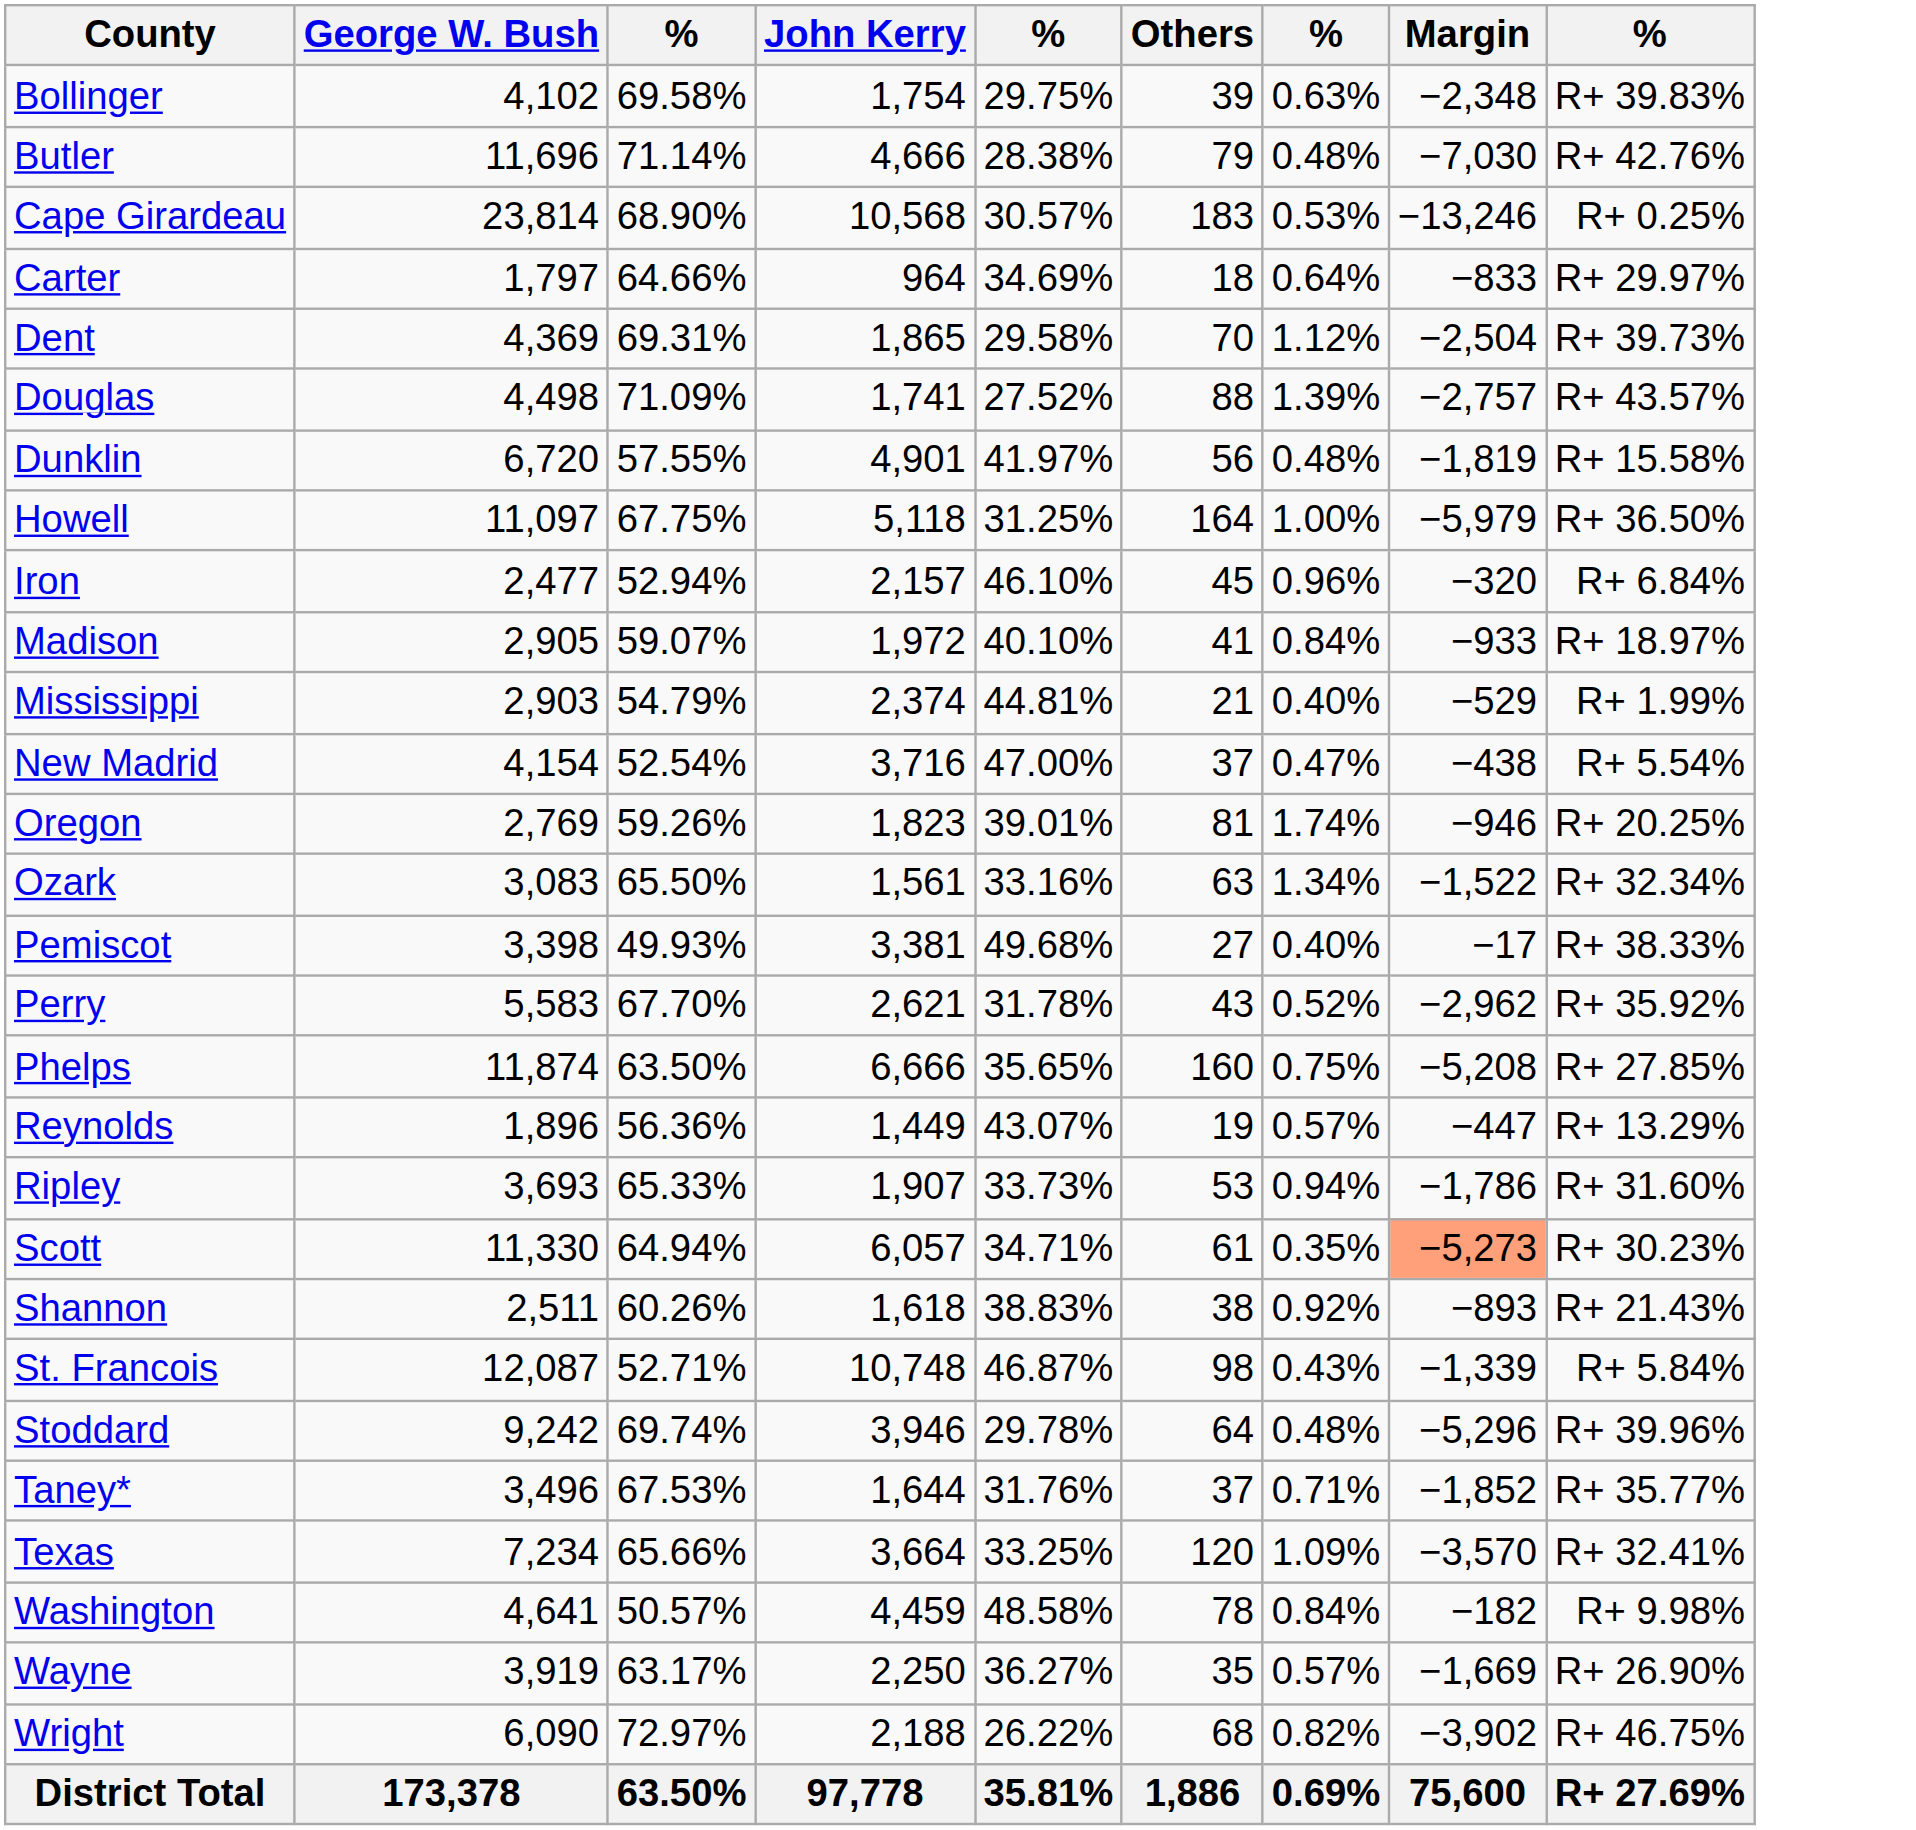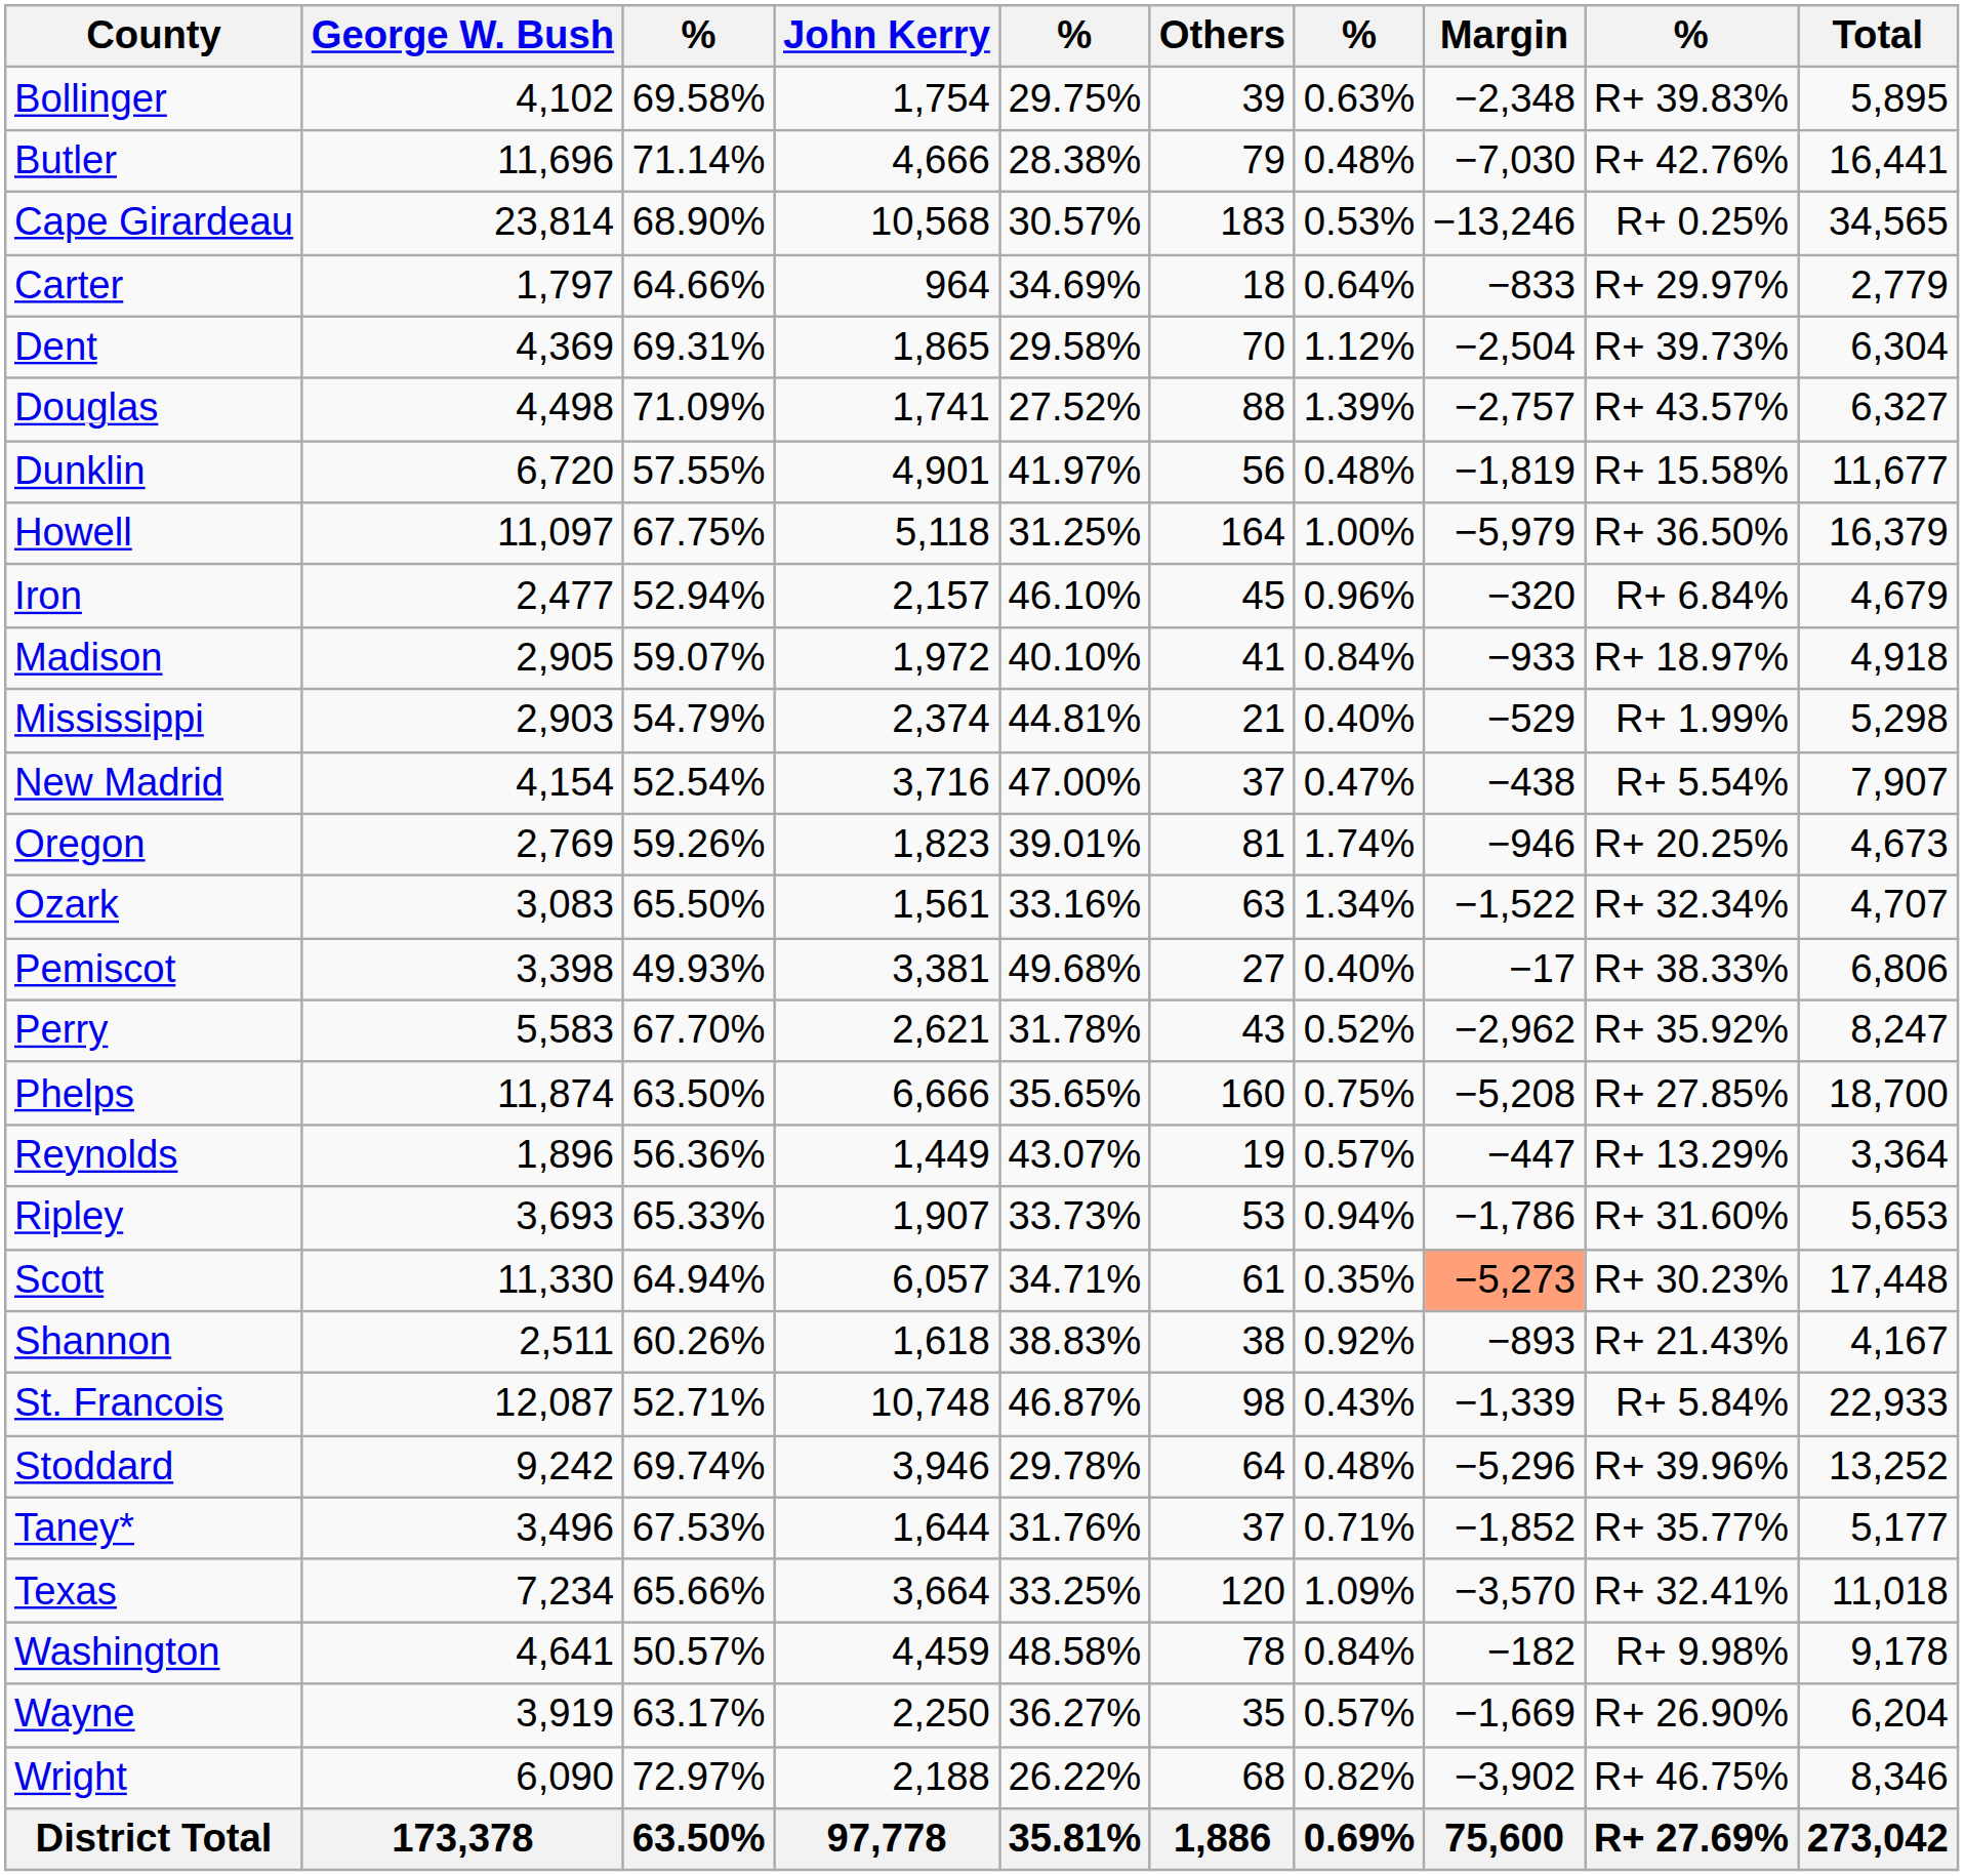+ column: Total | 5,895 | 16,441 | 34,565 | 2,779 | 6,304 | 6,327 | 11,677 | 16,379 | 4,679 | 4,918 | 5,298 | 7,907 | 4,673 | 4,707 | 6,806 | 8,247 | 18,700 | 3,364 | 5,653 | 17,448 | 4,167 | 22,933 | 13,252 | 5,177 | 11,018 | 9,178 | 6,204 | 8,346 | 273,042
